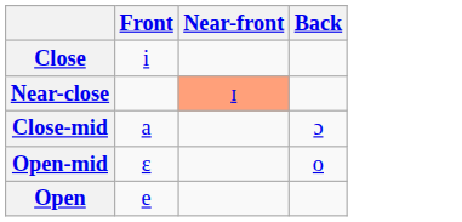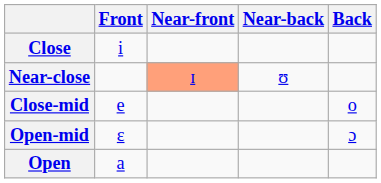+ column: Near-back | ʊ
Close-mid | Front: a -> e
Close-mid | Back: ɔ -> o
Open-mid | Back: o -> ɔ
Open | Front: e -> a
